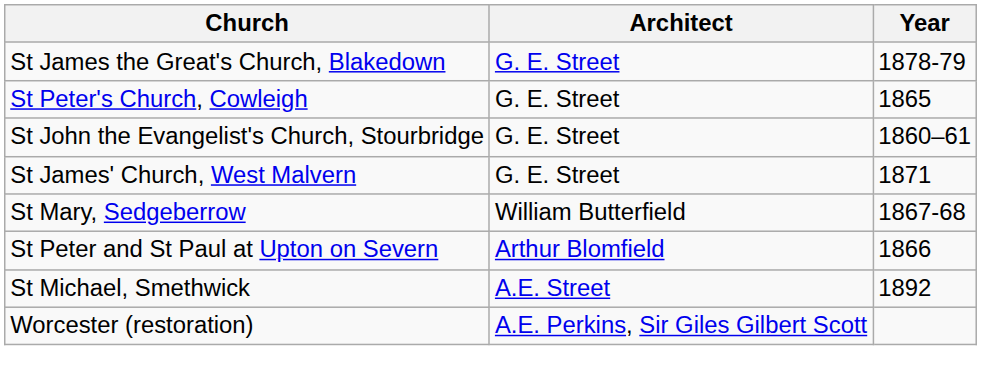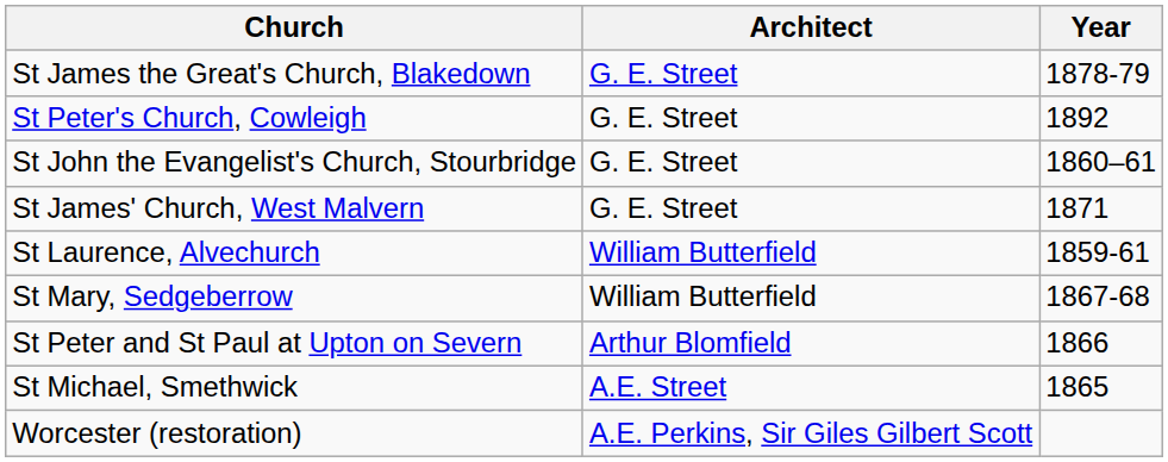St Peter's Church, Cowleigh | Year: 1865 -> 1892
+ row: St Laurence, Alvechurch | William Butterfield | 1859-61
St Michael, Smethwick | Year: 1892 -> 1865
